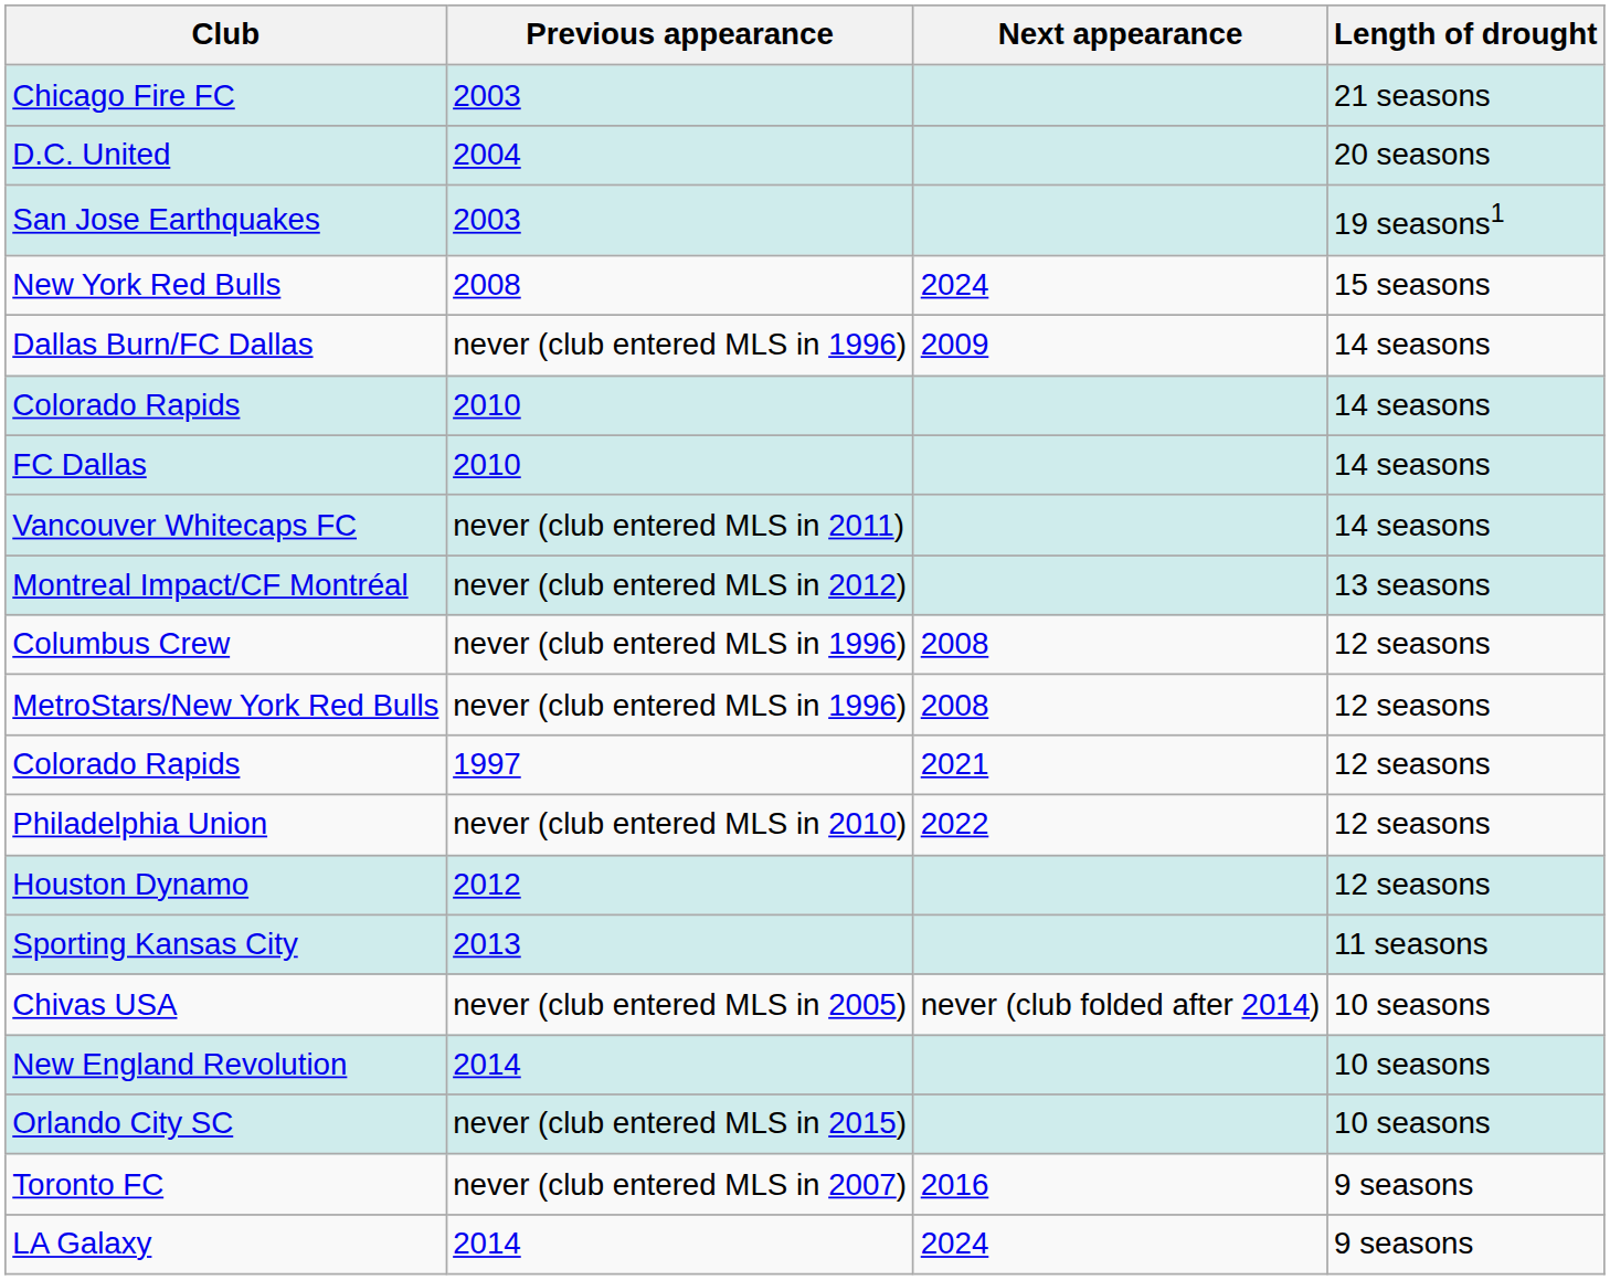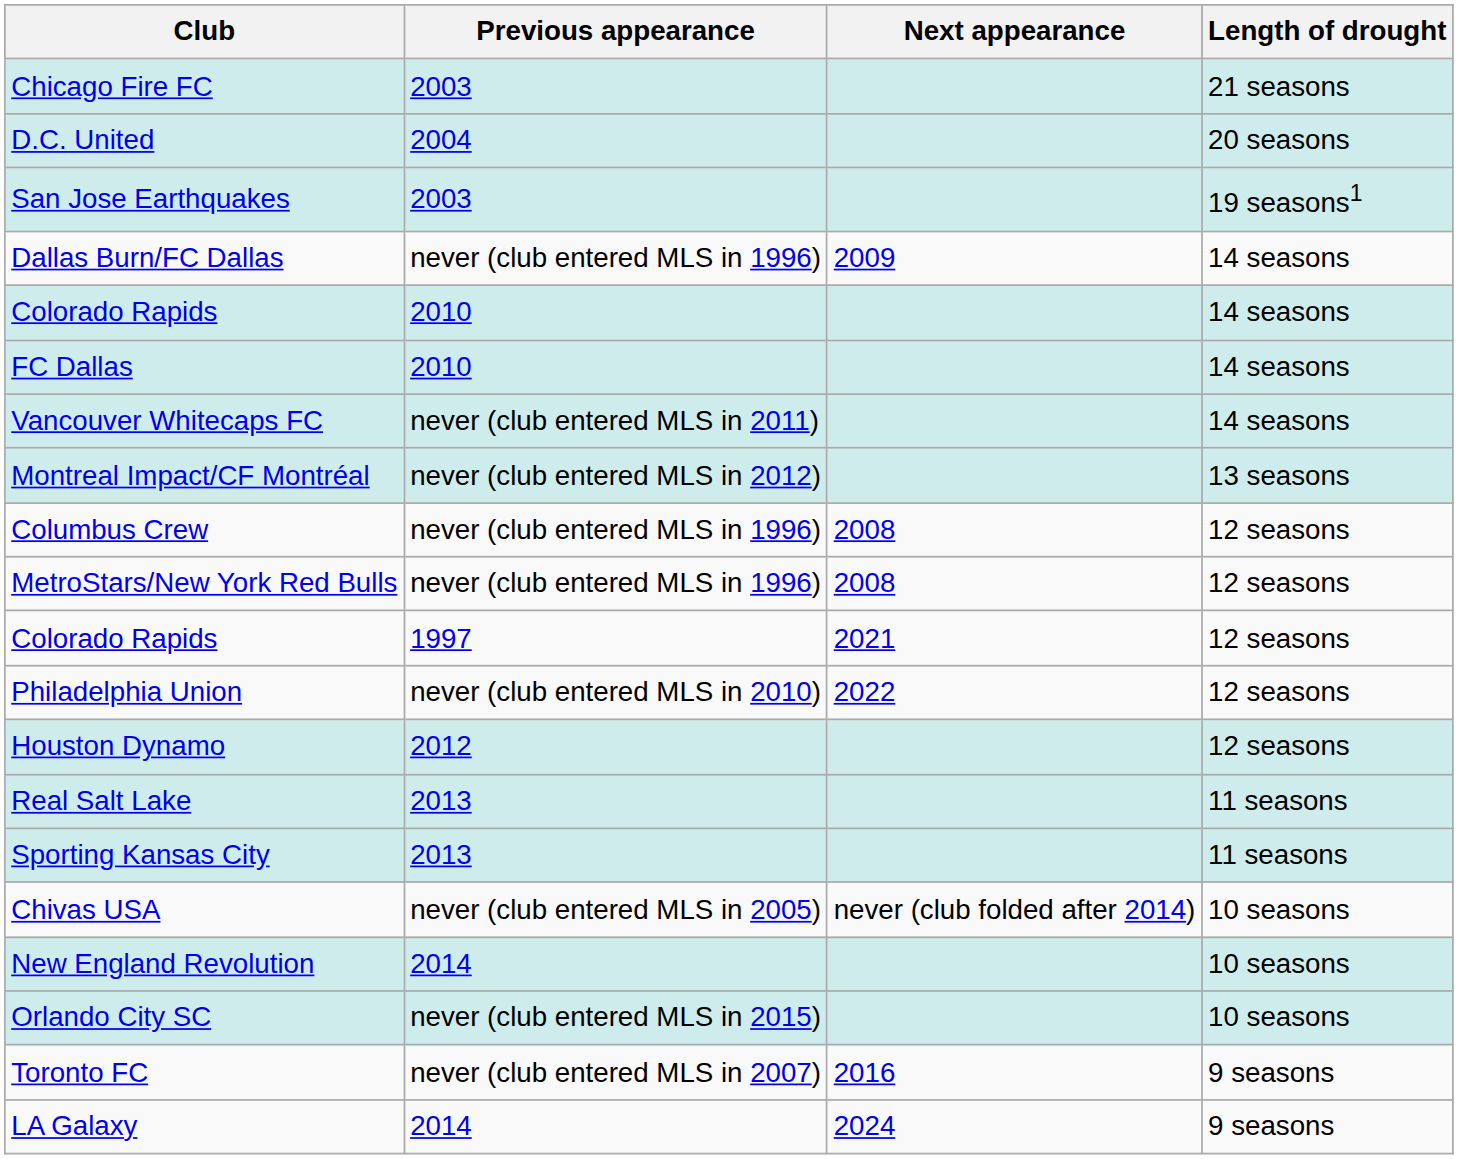- row: New York Red Bulls | 2008 | 2024 | 15 seasons
+ row: Real Salt Lake | 2013 | 11 seasons
